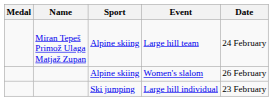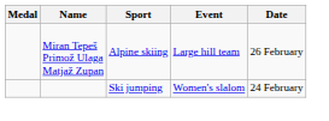Large hill team | Date: 24 February -> 26 February
Women's slalom | Sport: Alpine skiing -> Ski jumping
Women's slalom | Date: 26 February -> 24 February
- row: Ski jumping | Large hill individual | 23 February
